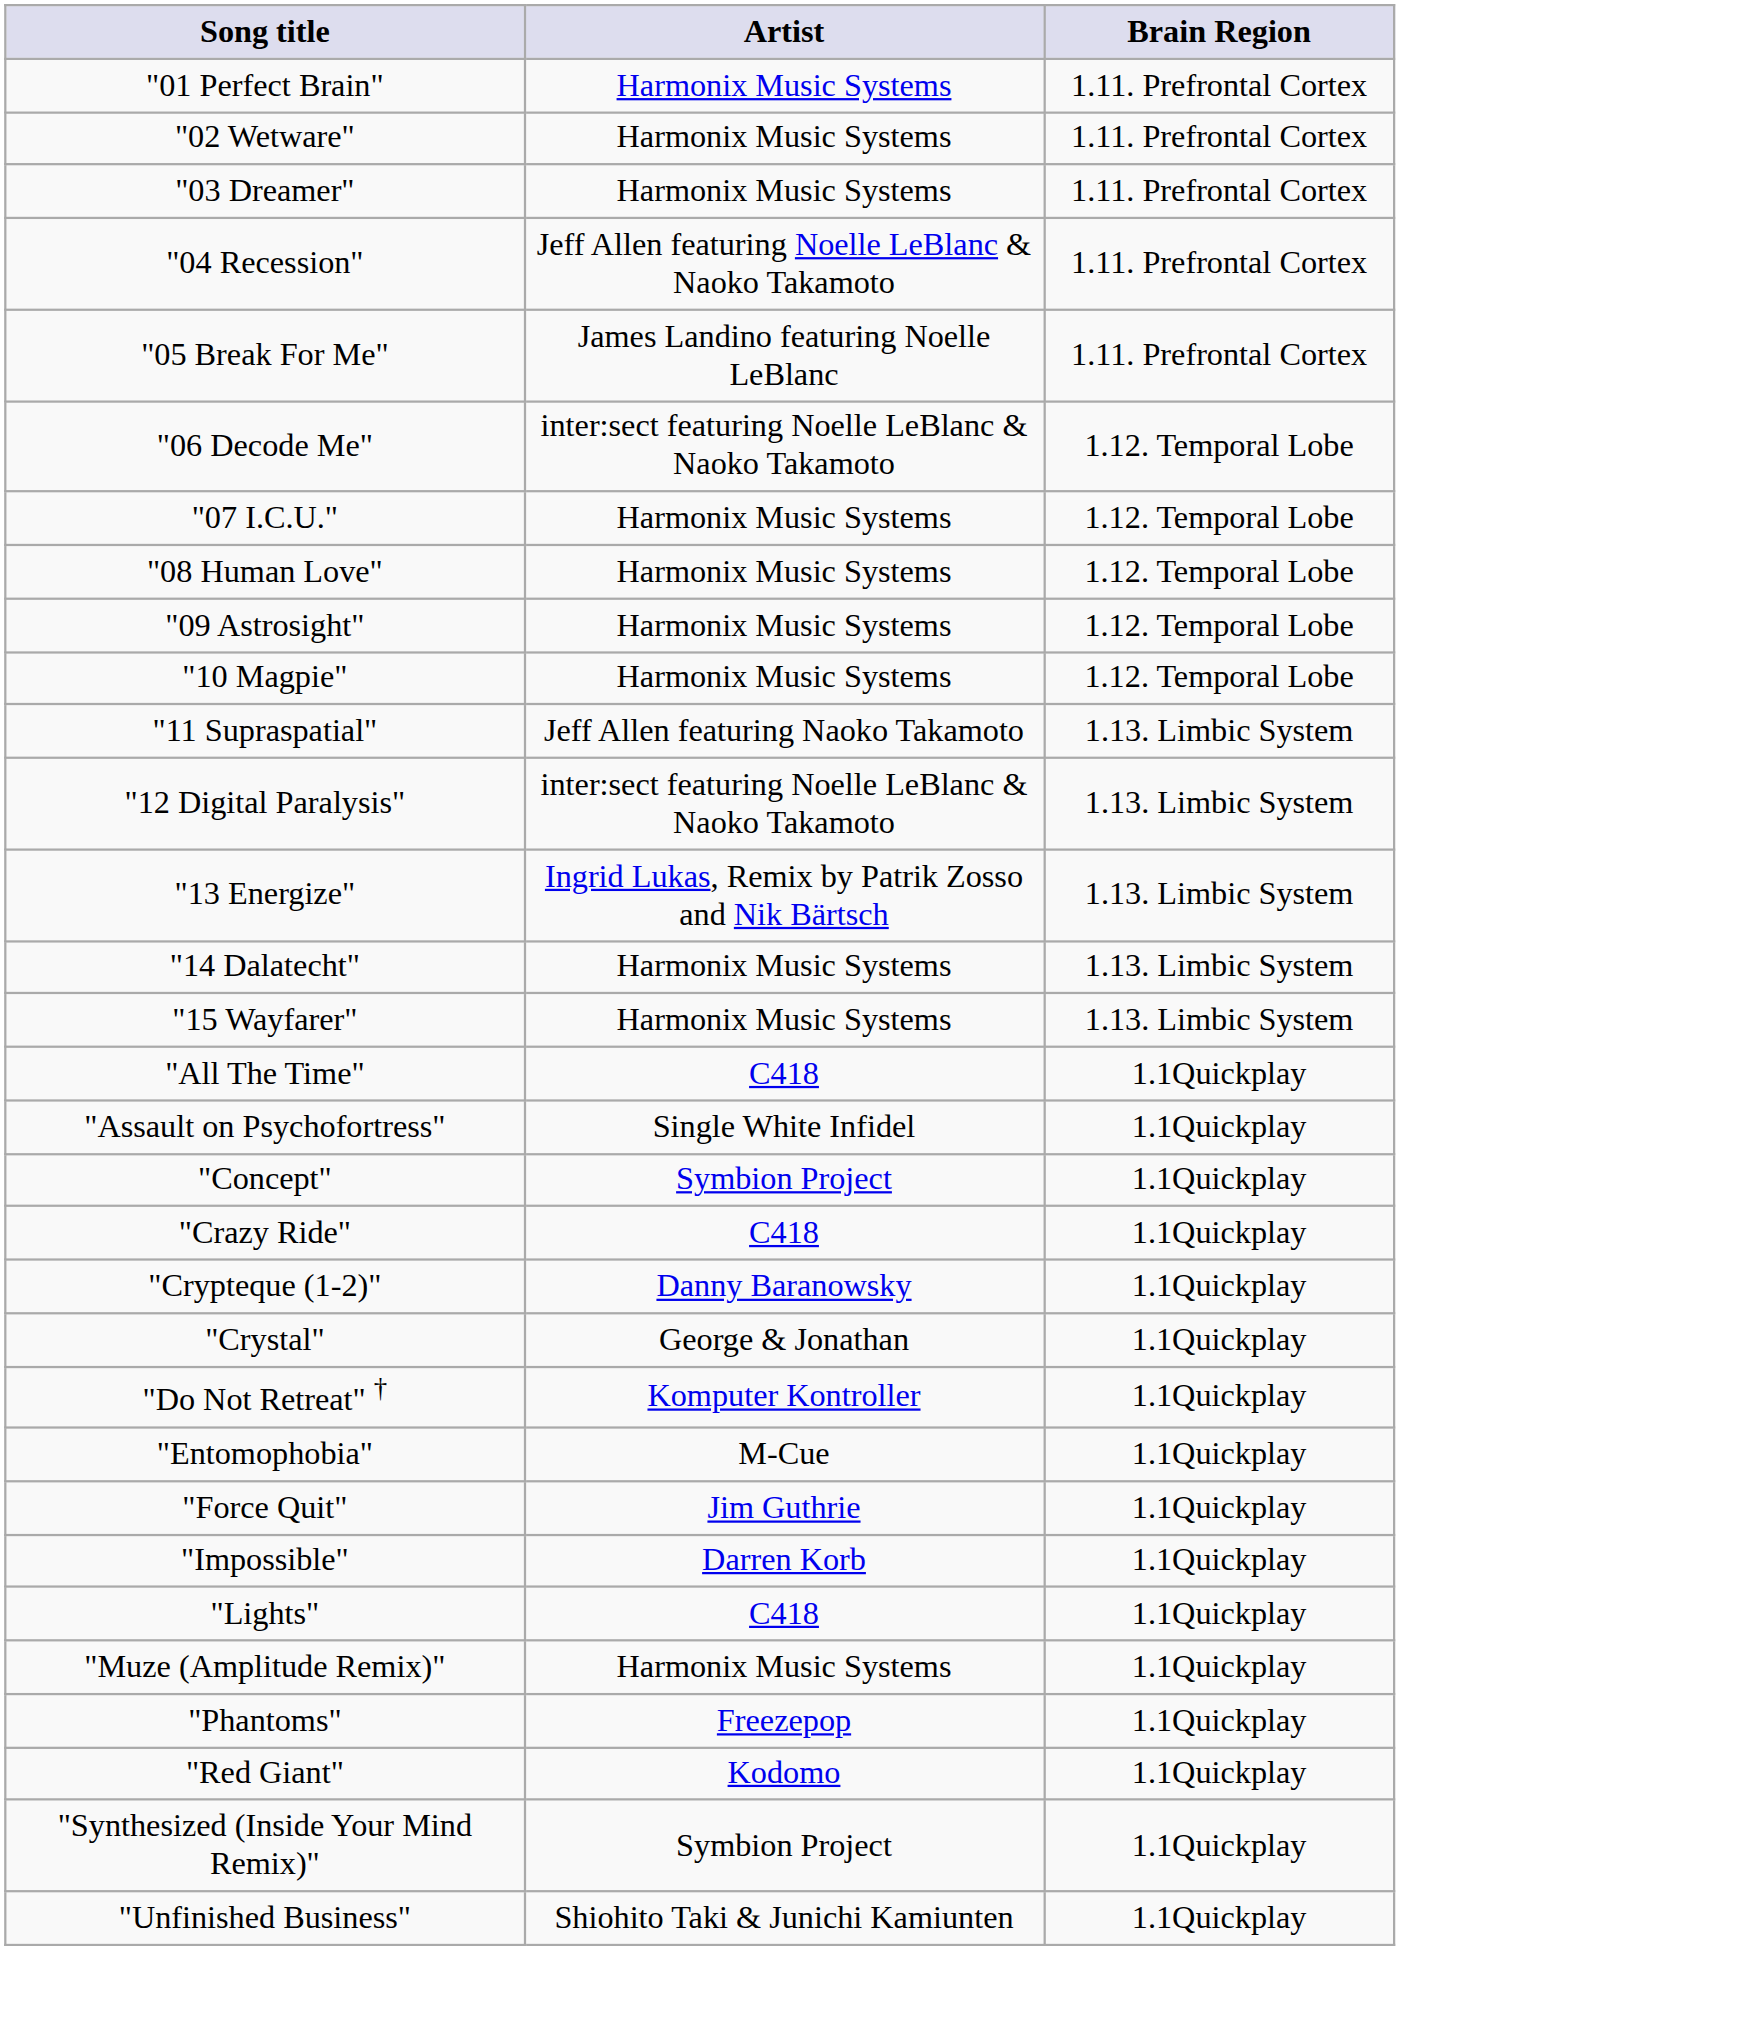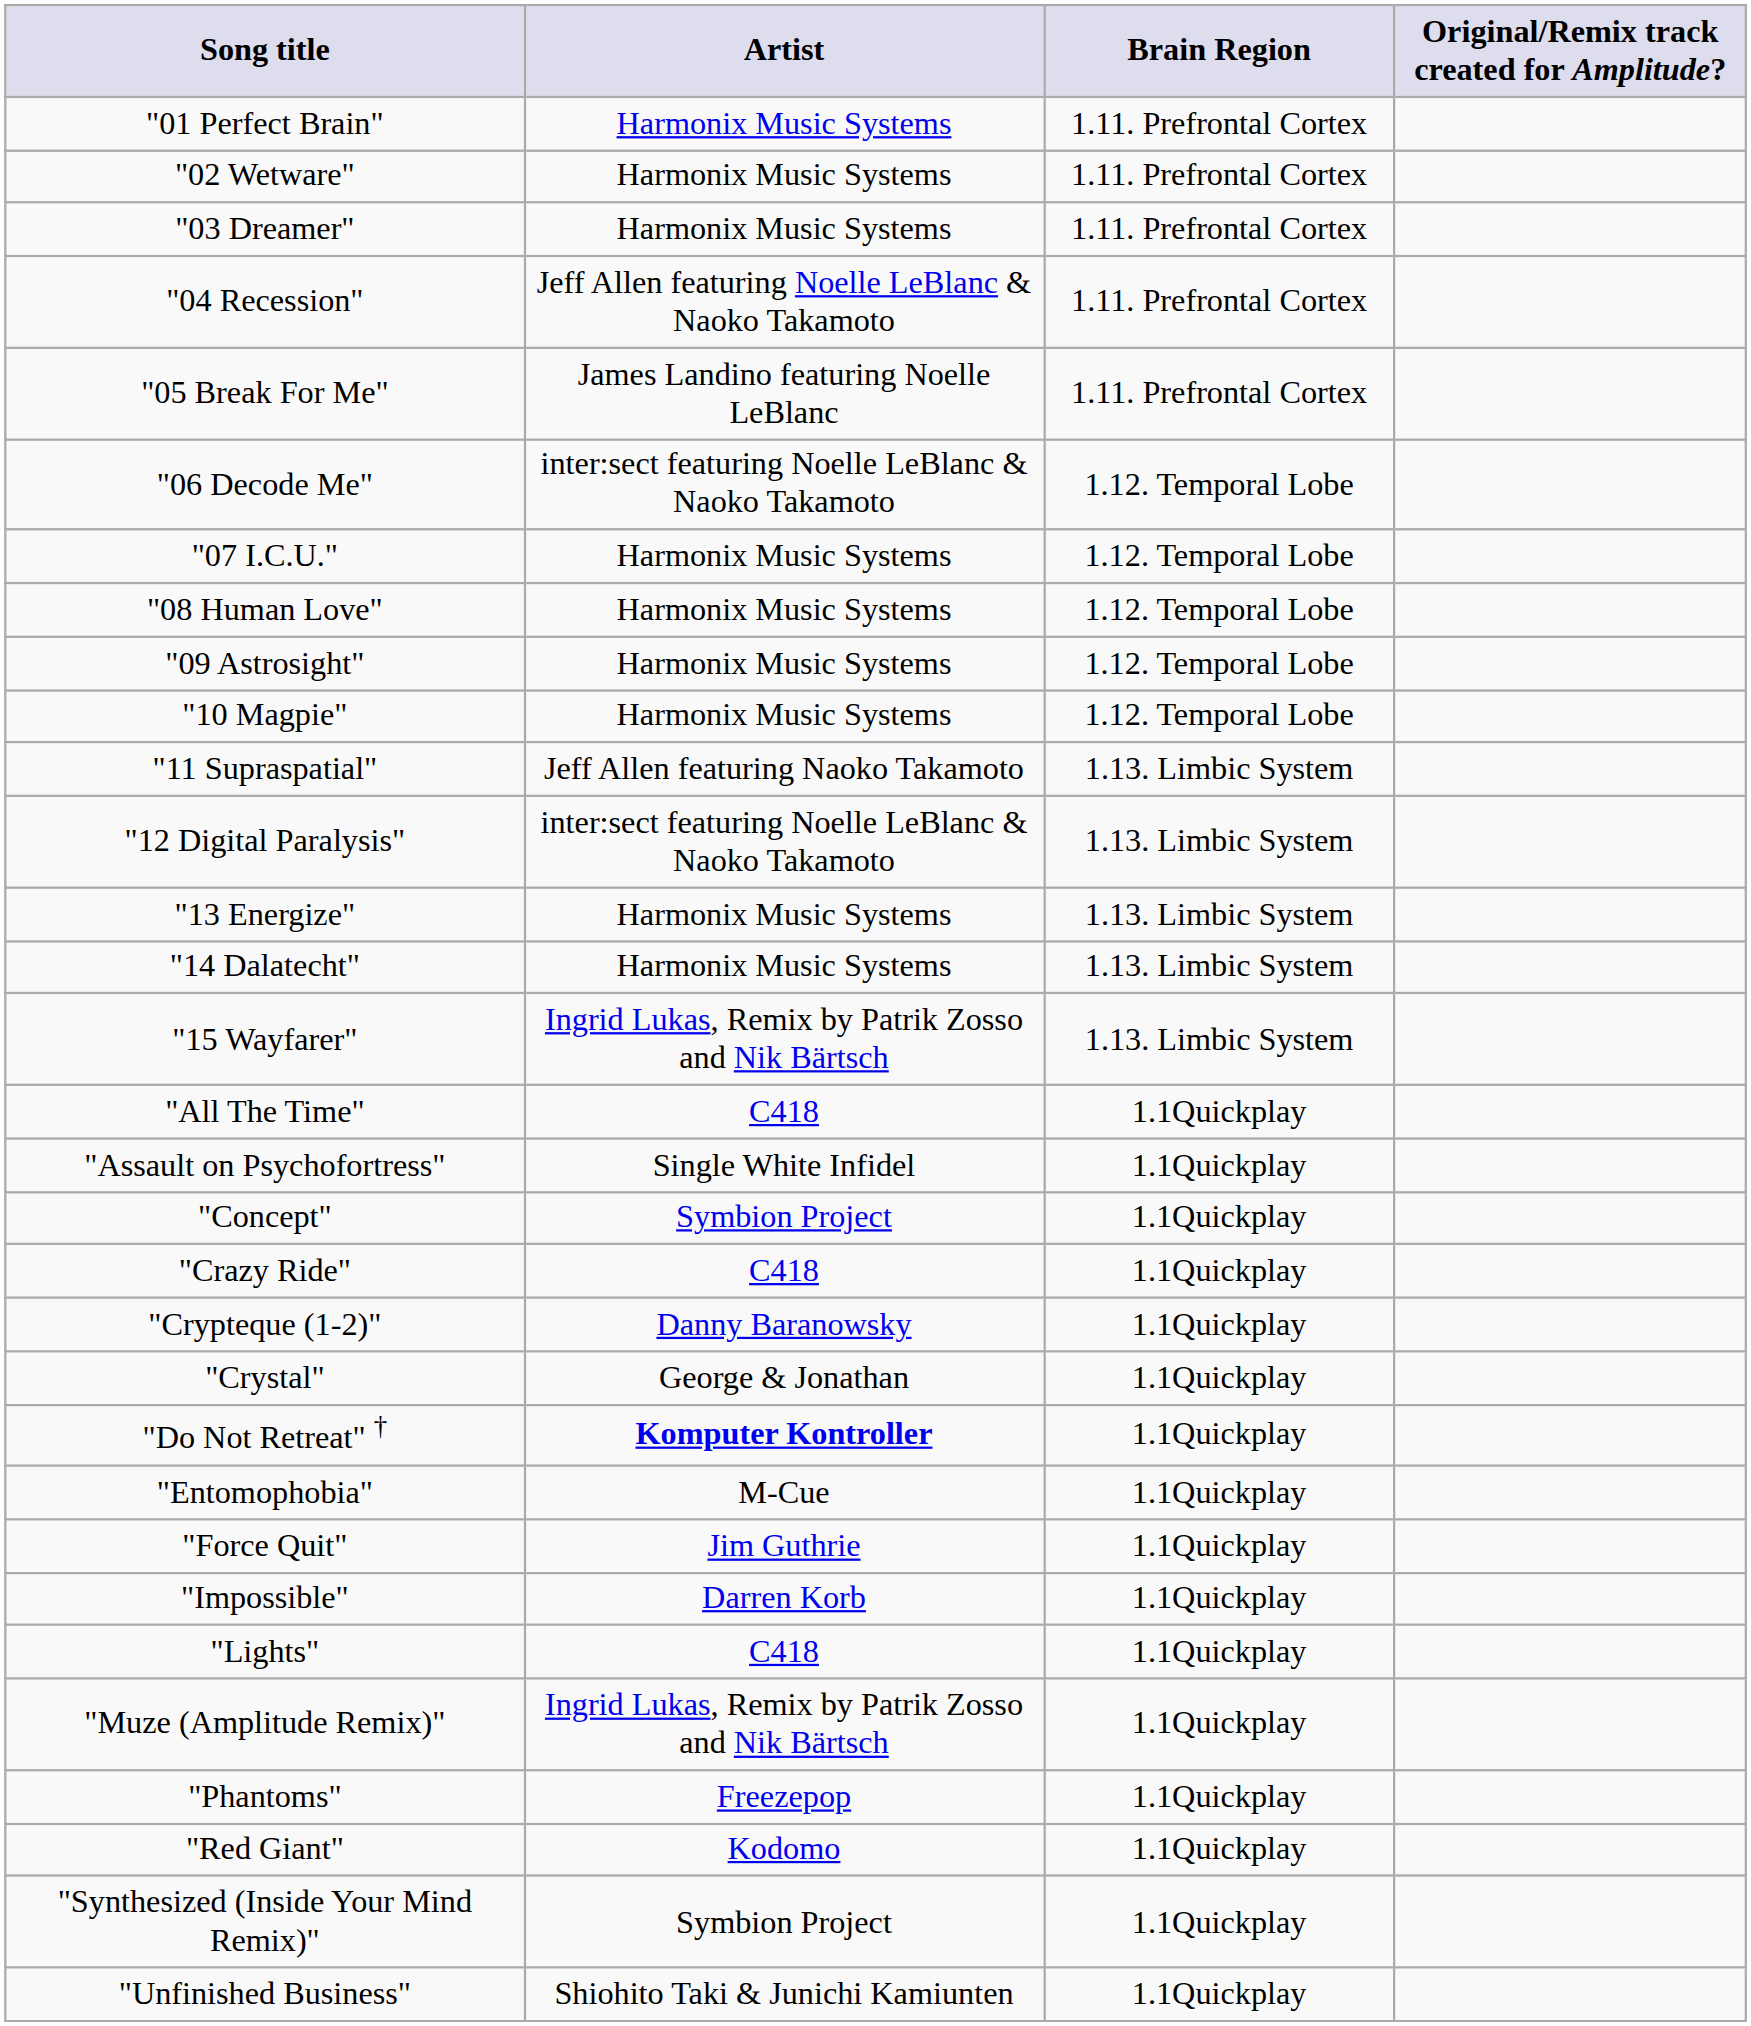+ column: Original/Remix track created for Amplitude?
"13 Energize" | Artist: Ingrid Lukas, Remix by Patrik Zosso and Nik Bärtsch -> Harmonix Music Systems
"15 Wayfarer" | Artist: Harmonix Music Systems -> Ingrid Lukas, Remix by Patrik Zosso and Nik Bärtsch
"Do Not Retreat" † | Artist: normal -> bold
"Muze (Amplitude Remix)" | Artist: Harmonix Music Systems -> Ingrid Lukas, Remix by Patrik Zosso and Nik Bärtsch
